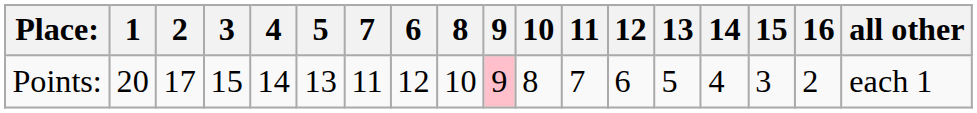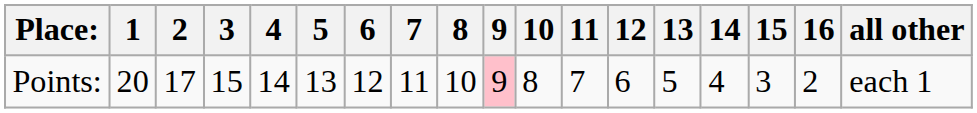columns swapped: 6 <-> 7
